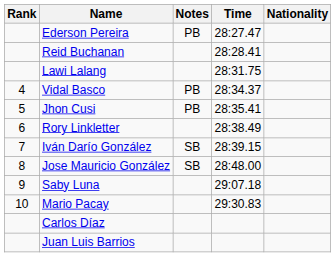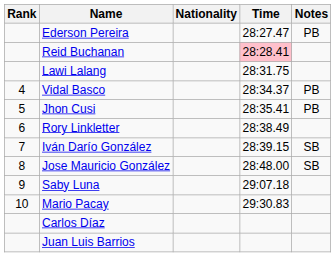columns swapped: Nationality <-> Notes
Reid Buchanan | Time: no background -> pink background
